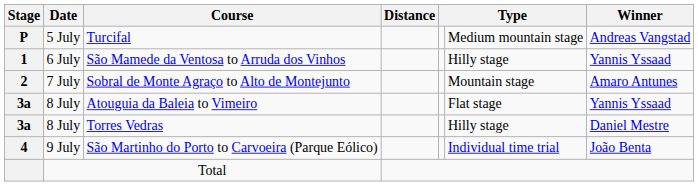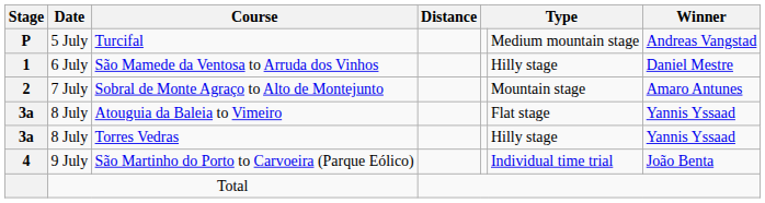São Mamede da Ventosa to Arruda dos Vinhos | Winner: Yannis Yssaad -> Daniel Mestre
Torres Vedras | Winner: Daniel Mestre -> Yannis Yssaad
